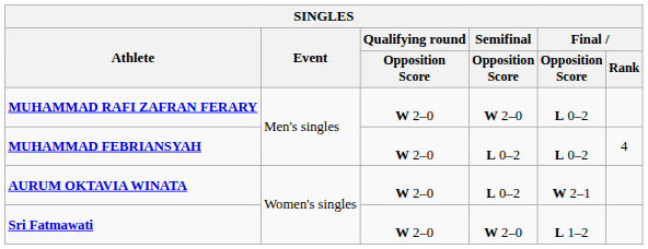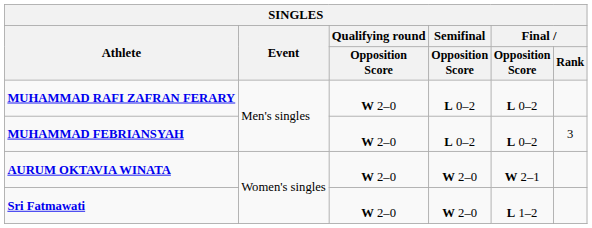MUHAMMAD RAFI ZAFRAN FERARY | Semifinal / Opposition Score: W 2–0 -> L 0–2
MUHAMMAD FEBRIANSYAH | Final / Rank: 4 -> 3
AURUM OKTAVIA WINATA | Semifinal / Opposition Score: L 0–2 -> W 2–0
